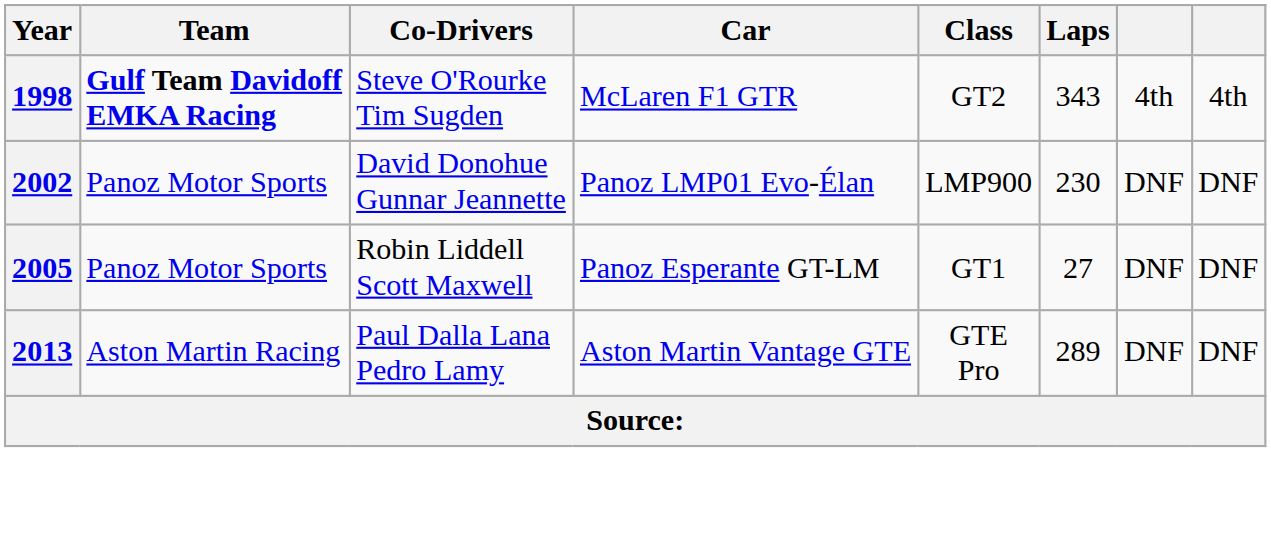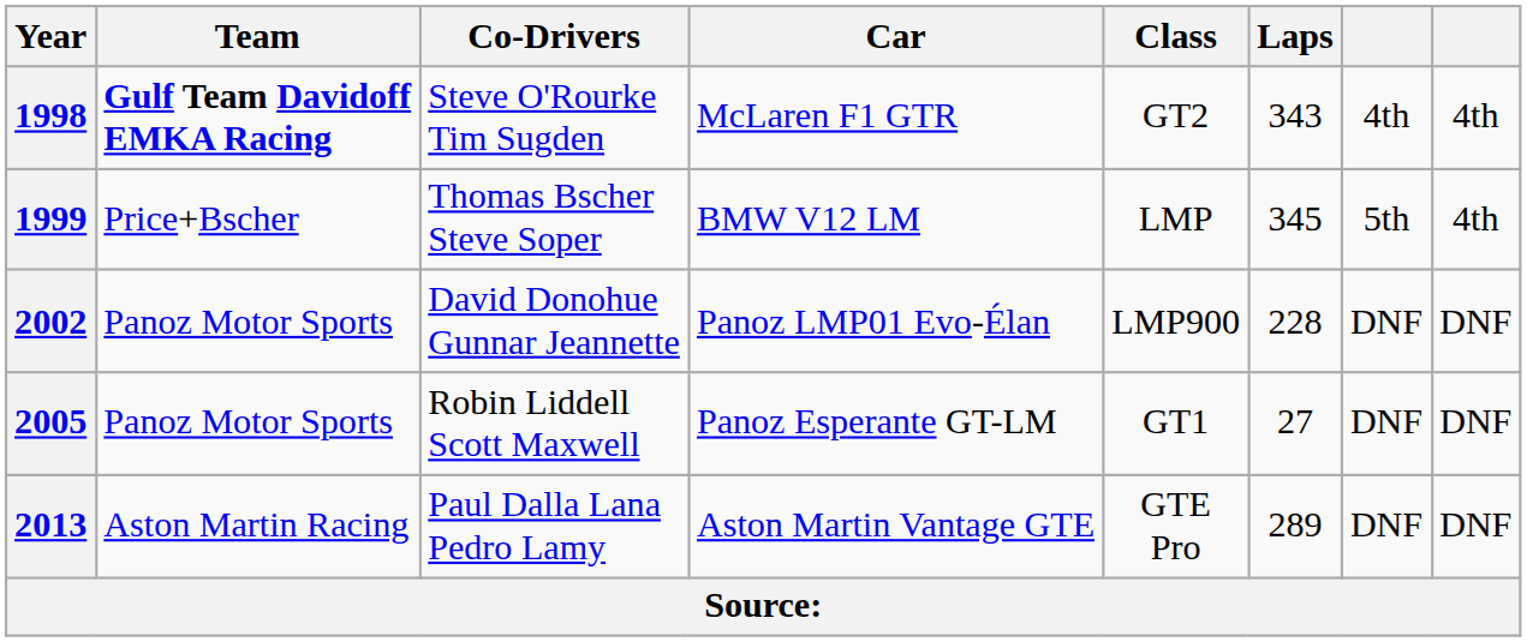+ row: 1999 | Price+Bscher | Thomas Bscher Steve Soper | BMW V12 LM | LMP | 345 | 5th | 4th
2002 | Laps: 230 -> 228
